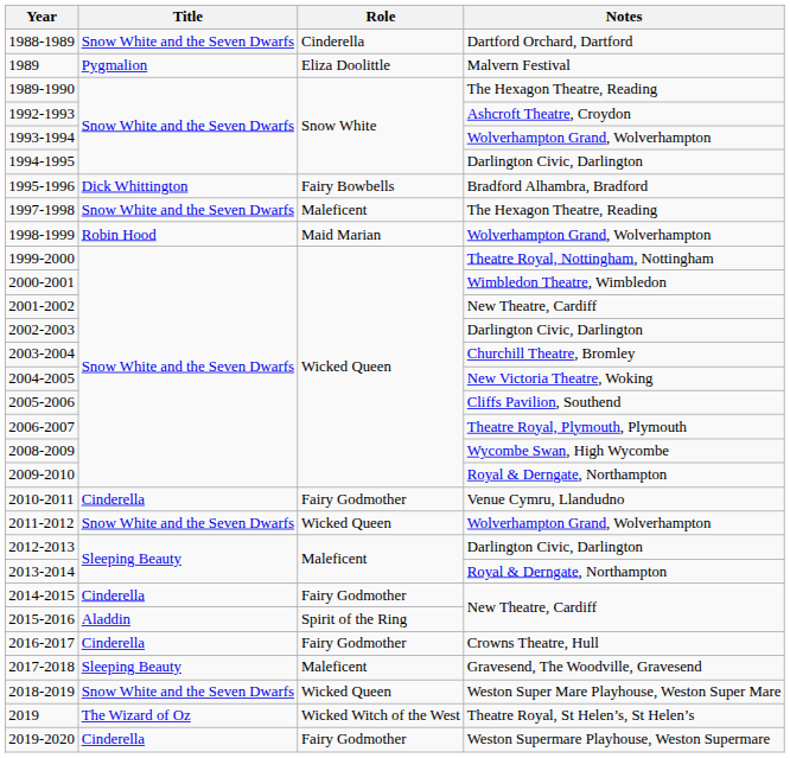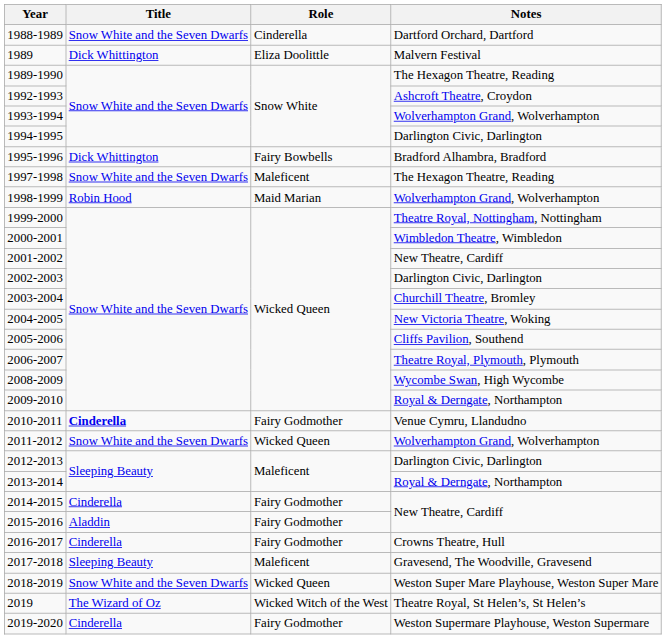1989 | Title: Pygmalion -> Dick Whittington
2010-2011 | Title: normal -> bold
2015-2016 | Role: Spirit of the Ring -> Fairy Godmother
